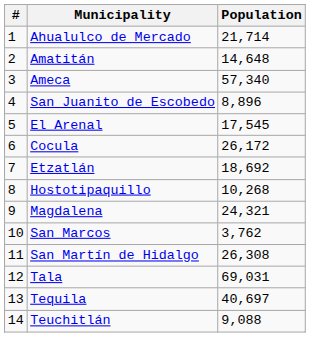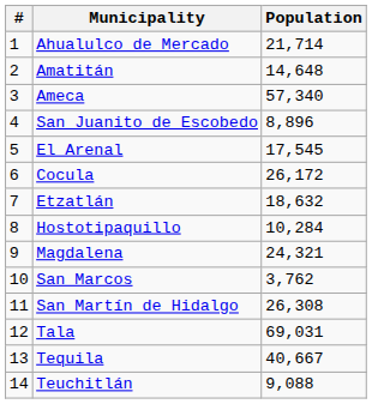Etzatlán | Population: 18,692 -> 18,632
Hostotipaquillo | Population: 10,268 -> 10,284
Tequila | Population: 40,697 -> 40,667
